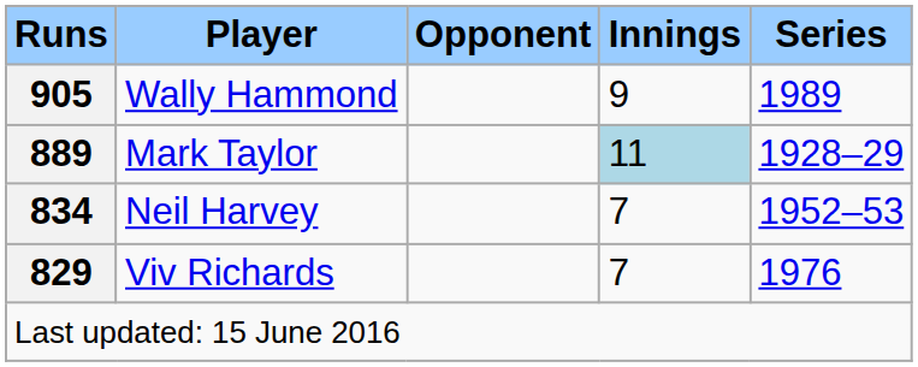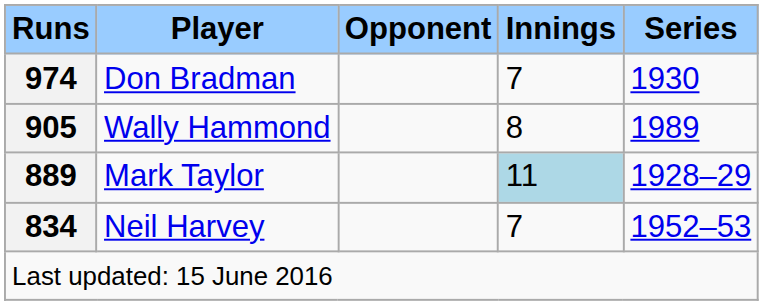+ row: 974 | Don Bradman | 7 | 1930
Wally Hammond | Innings: 9 -> 8
- row: 829 | Viv Richards | 7 | 1976
